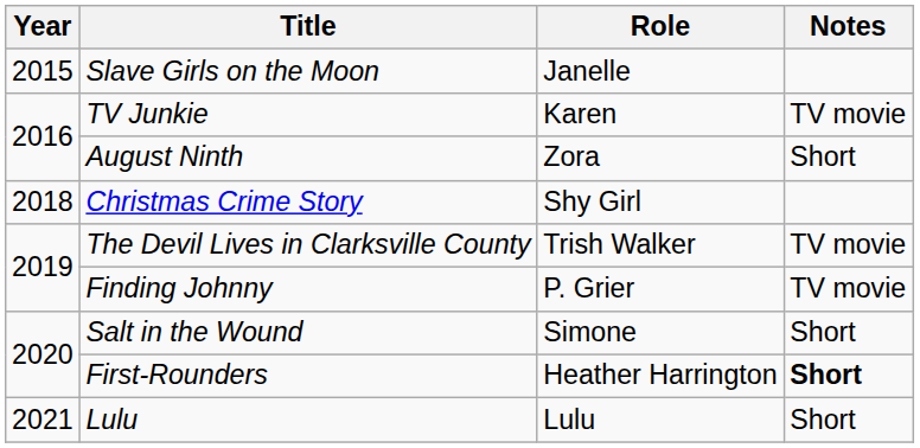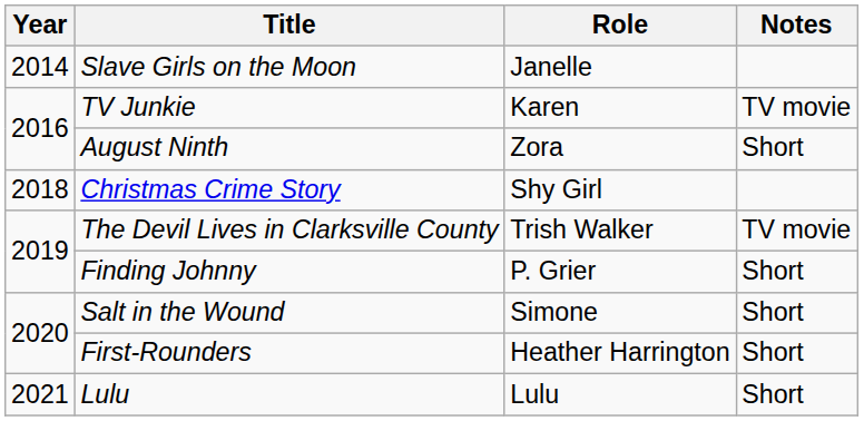Slave Girls on the Moon | Year: 2015 -> 2014
Finding Johnny | Notes: TV movie -> Short
First-Rounders | Notes: bold -> normal
